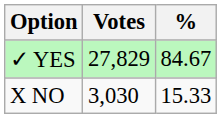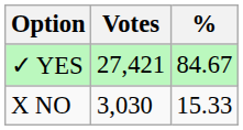✓ YES | Votes: 27,829 -> 27,421
